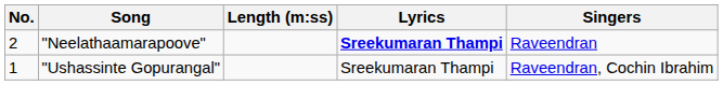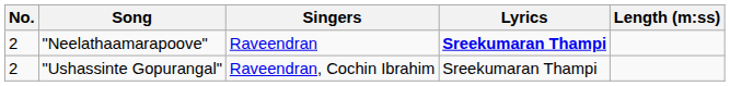columns swapped: Singers <-> Length (m:ss)
"Ushassinte Gopurangal" | No.: 1 -> 2
